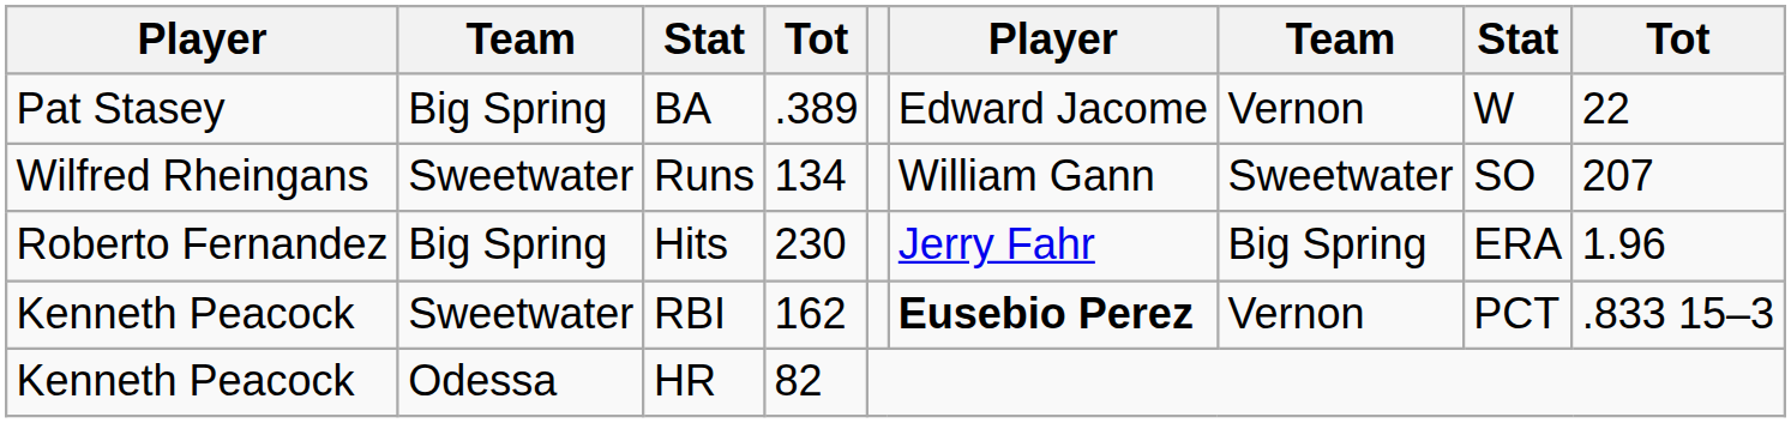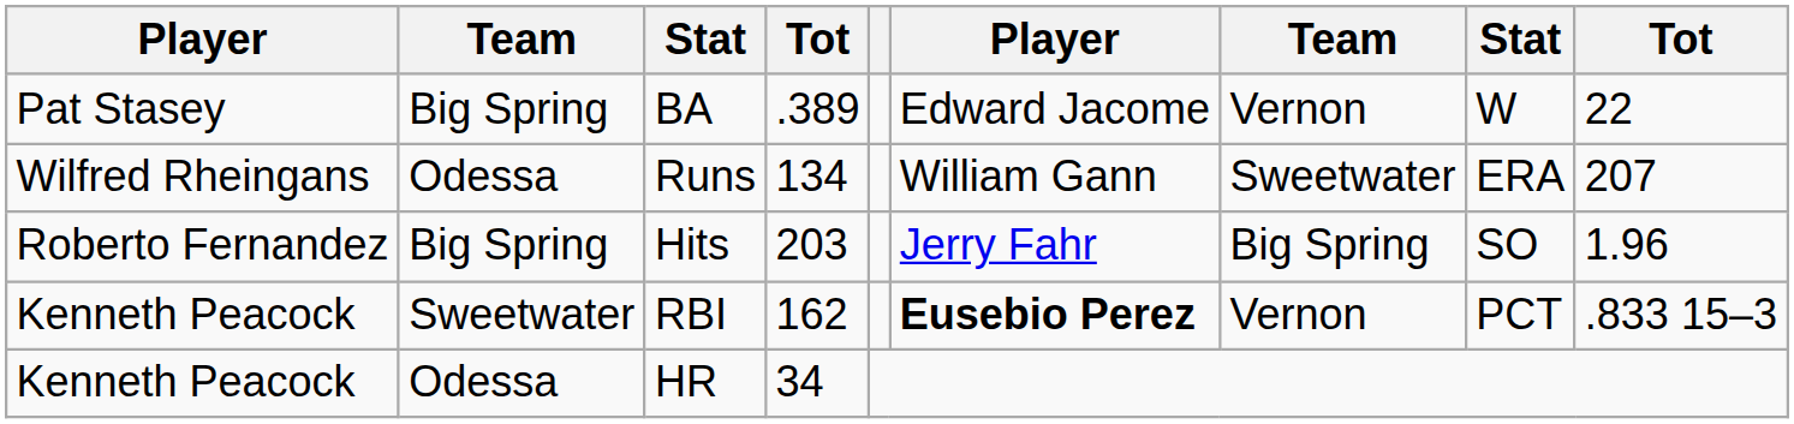Runs | column 2: Sweetwater -> Odessa
Runs | column 8: SO -> ERA
Hits | column 4: 230 -> 203
Hits | column 8: ERA -> SO
HR | column 4: 82 -> 34
